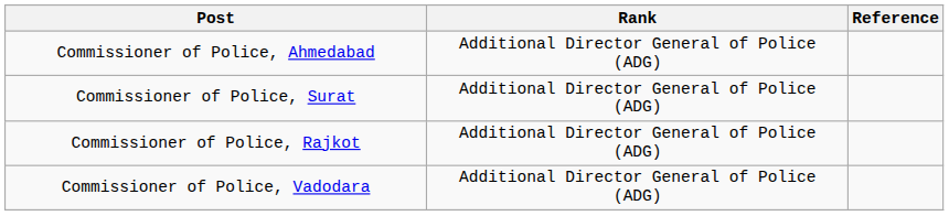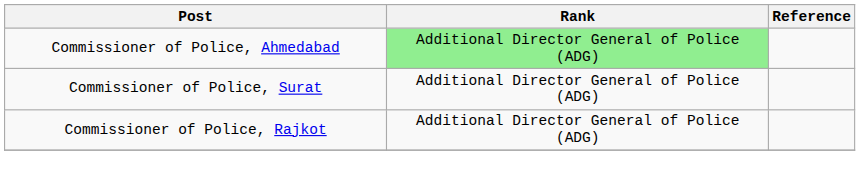Commissioner of Police, Ahmedabad | Rank: no background -> lightgreen background
- row: Commissioner of Police, Vadodara | Additional Director General of Police (ADG)
